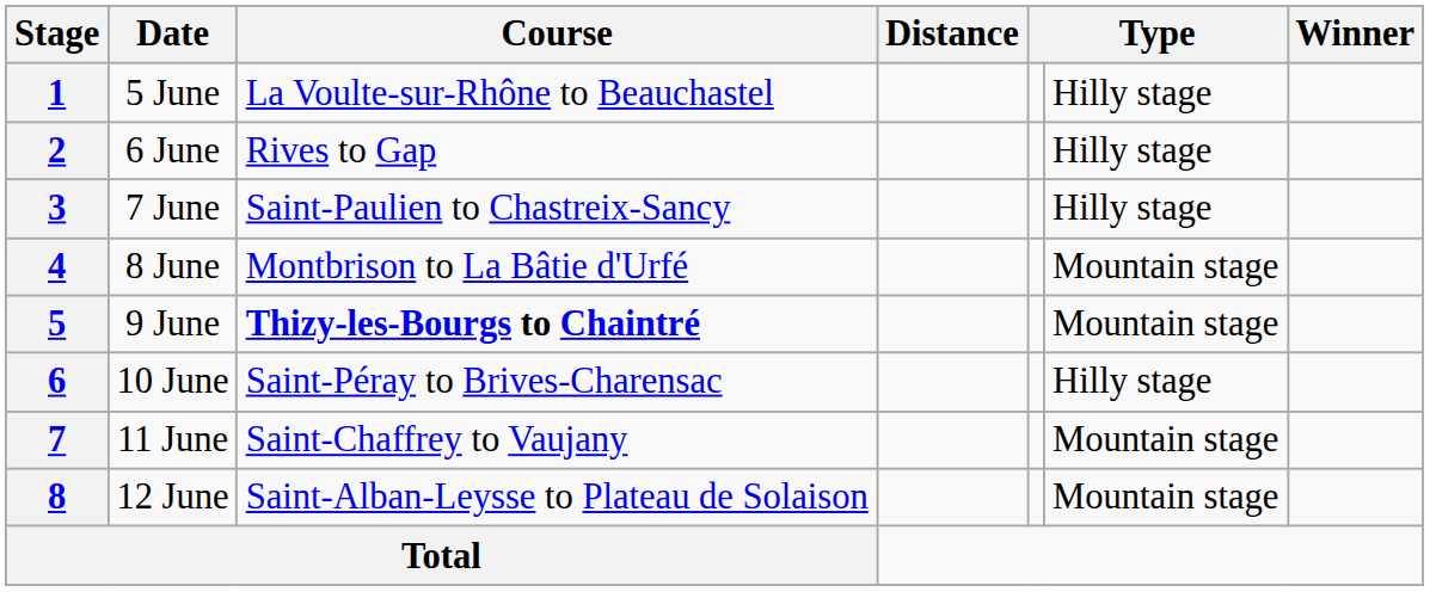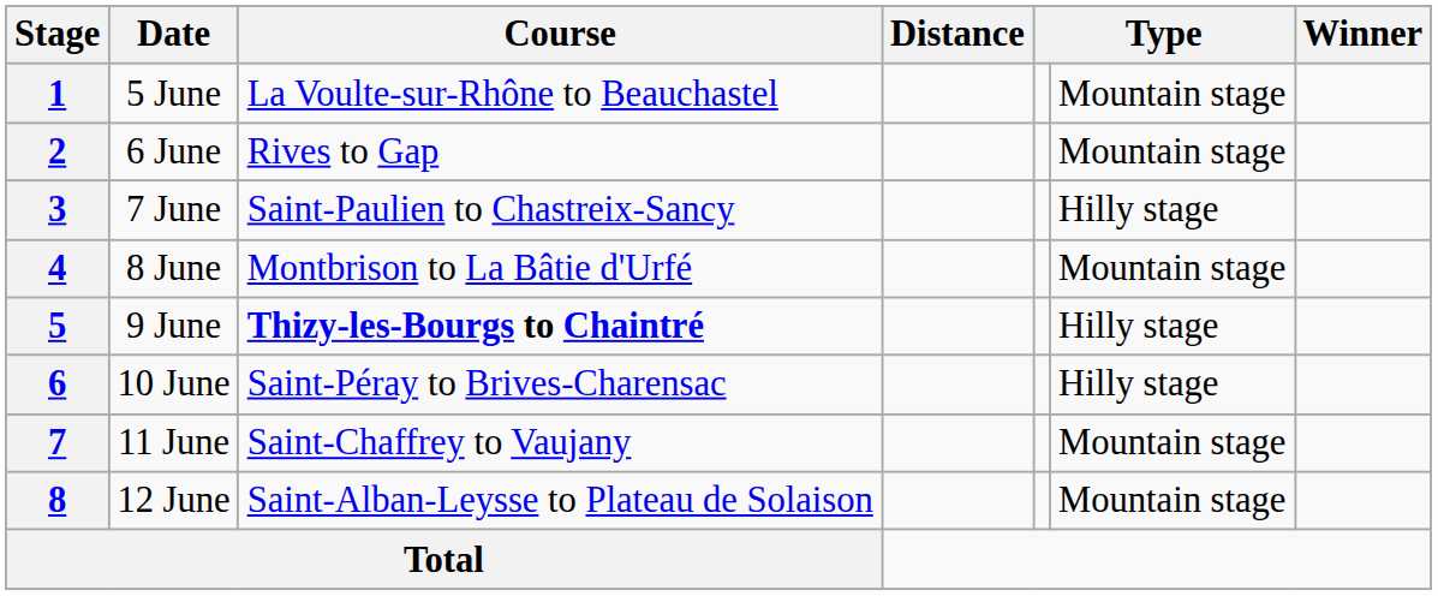1 | column 6: Hilly stage -> Mountain stage
2 | column 6: Hilly stage -> Mountain stage
5 | column 6: Mountain stage -> Hilly stage
